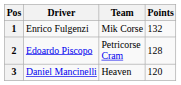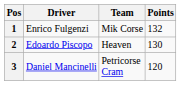2 | Team: Petricorse Cram -> Heaven
2 | Points: 128 -> 130
3 | Team: Heaven -> Petricorse Cram
